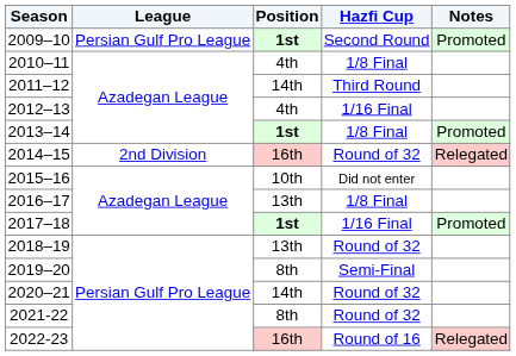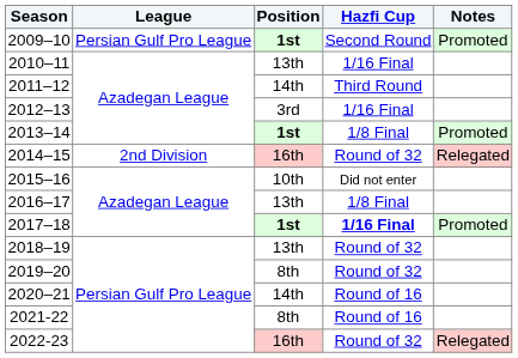2010–11 | Position: 4th -> 13th
2010–11 | Hazfi Cup: 1/8 Final -> 1/16 Final
2012–13 | Position: 4th -> 3rd
2017–18 | Hazfi Cup: normal -> bold
2019–20 | Hazfi Cup: Semi-Final -> Round of 32
2020–21 | Hazfi Cup: Round of 32 -> Round of 16
2021-22 | Hazfi Cup: Round of 32 -> Round of 16
2022-23 | Hazfi Cup: Round of 16 -> Round of 32
